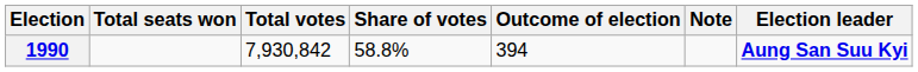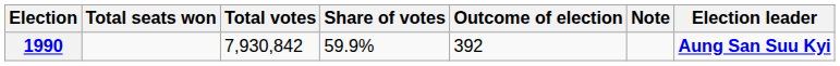1990 | Share of votes: 58.8% -> 59.9%
1990 | Outcome of election: 394 -> 392
